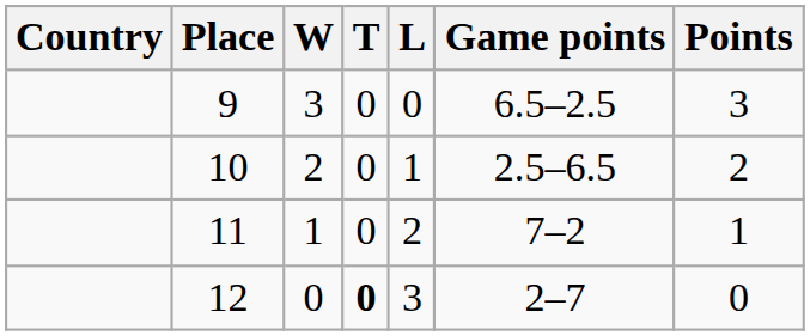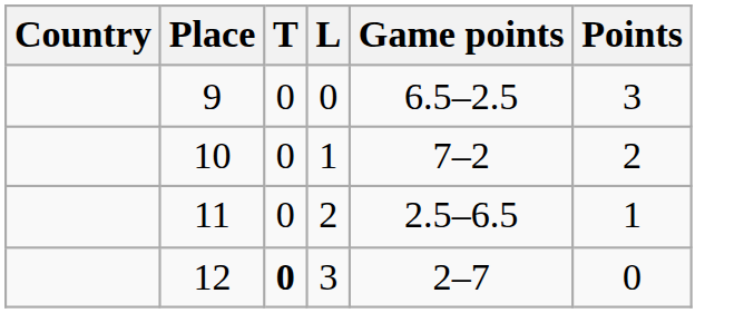- column: W | 3 | 2 | 1 | 0
10 | Game points: 2.5–6.5 -> 7–2
11 | Game points: 7–2 -> 2.5–6.5
